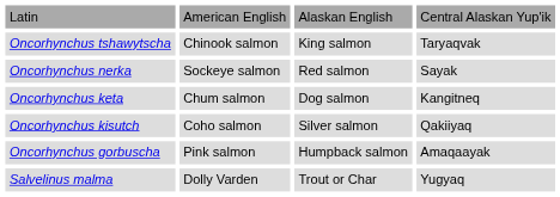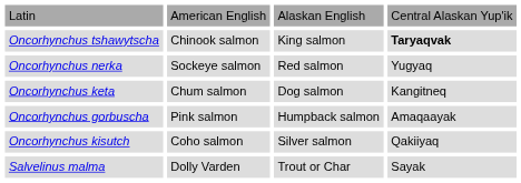Oncorhynchus tshawytscha | column 4: normal -> bold
Oncorhynchus nerka | column 4: Sayak -> Yugyaq
rows swapped: Oncorhynchus kisutch <-> Oncorhynchus gorbuscha
Salvelinus malma | column 4: Yugyaq -> Sayak
